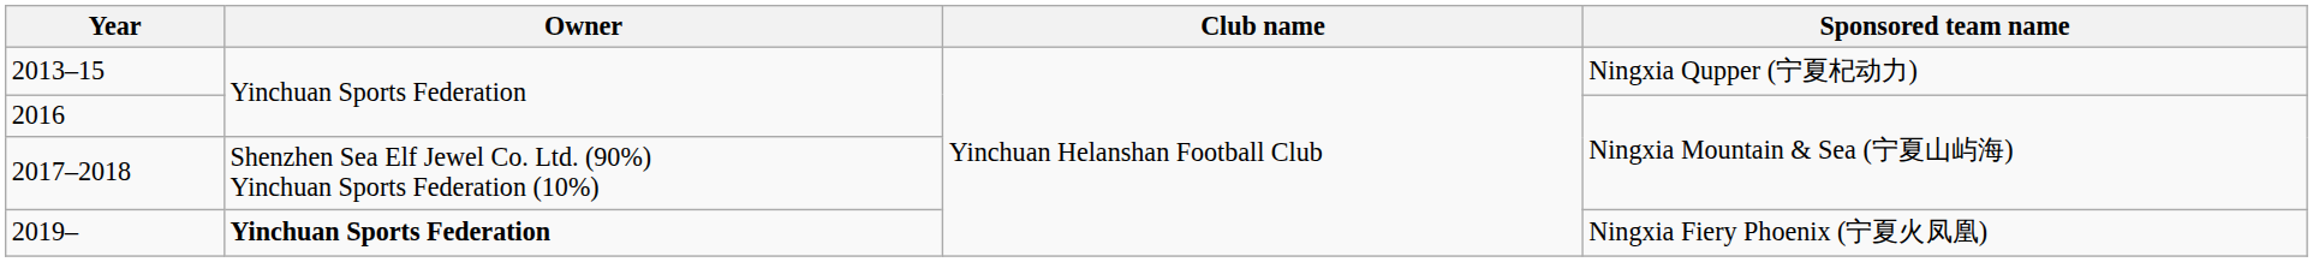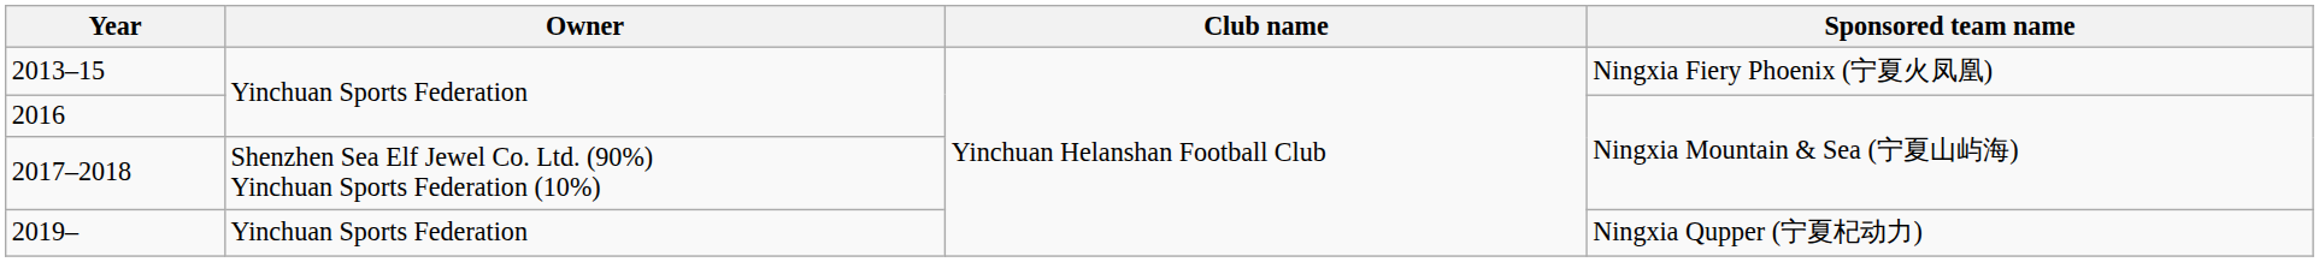2013–15 | Sponsored team name: Ningxia Qupper (宁夏杞动力) -> Ningxia Fiery Phoenix (宁夏火凤凰)
2019– | Owner: bold -> normal
2019– | Sponsored team name: Ningxia Fiery Phoenix (宁夏火凤凰) -> Ningxia Qupper (宁夏杞动力)
